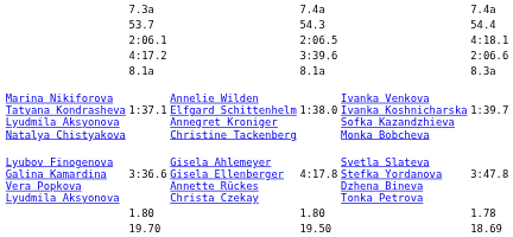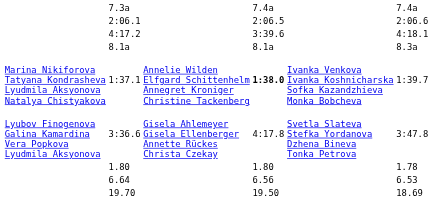- row: 53.7 | 54.3 | 54.4
2:06.1 | column 7: 4:18.1 -> 2:06.6
4:17.2 | column 7: 2:06.6 -> 4:18.1
1:37.1 | column 5: normal -> bold
+ row: 6.64 | 6.56 | 6.53
